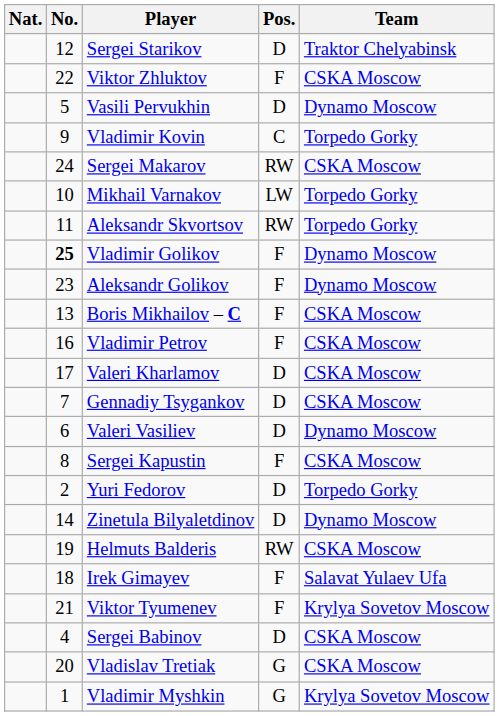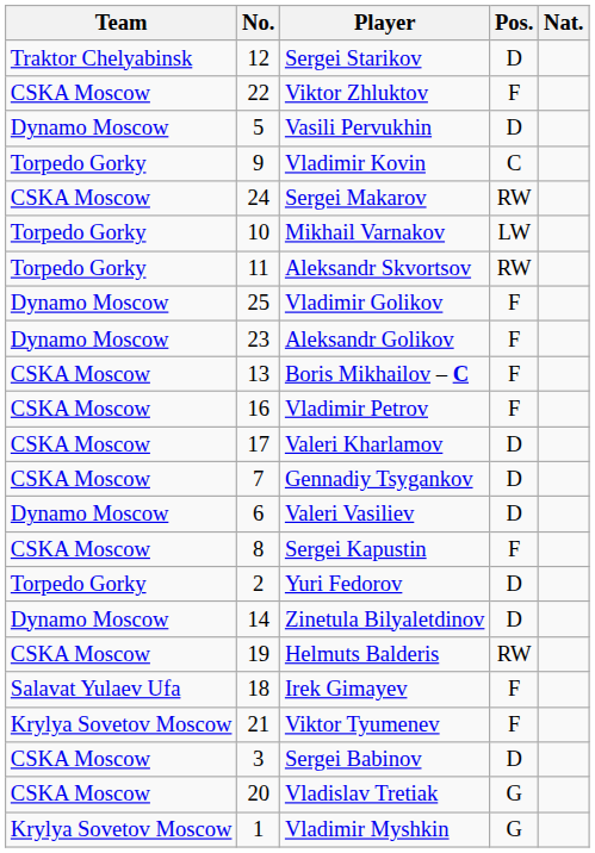columns swapped: Nat. <-> Team
Vladimir Golikov | No.: bold -> normal
Sergei Babinov | No.: 4 -> 3
